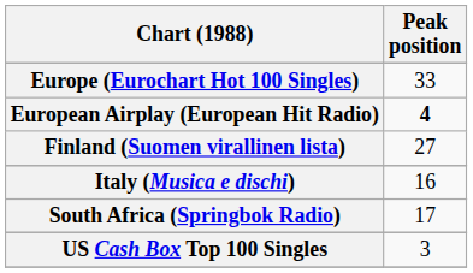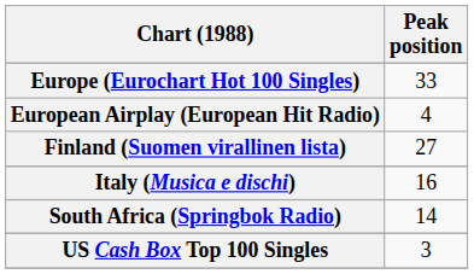European Airplay (European Hit Radio) | Peak position: bold -> normal
South Africa (Springbok Radio) | Peak position: 17 -> 14
